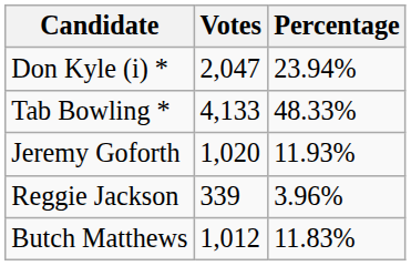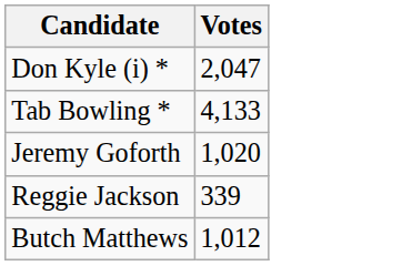- column: Percentage | 23.94% | 48.33% | 11.93% | 3.96% | 11.83%
